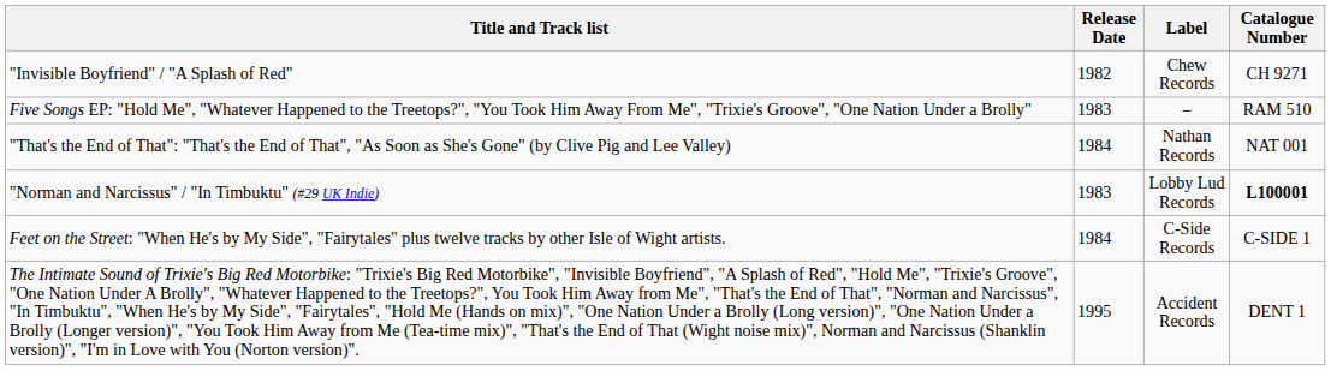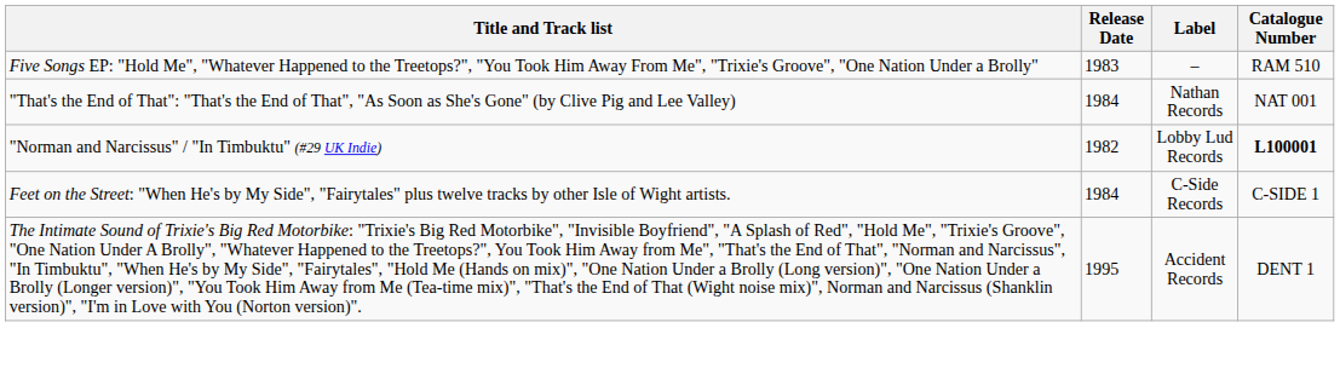- row: "Invisible Boyfriend" / "A Splash of Red" | 1982 | Chew Records | CH 9271
"Norman and Narcissus" / "In Timbuktu" (#29 UK Indie) | Release Date: 1983 -> 1982
